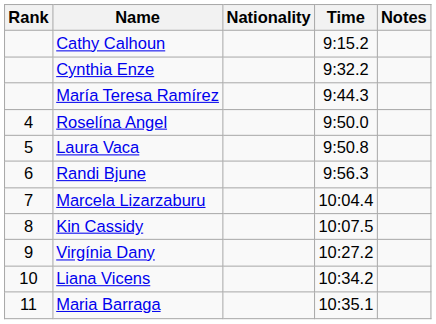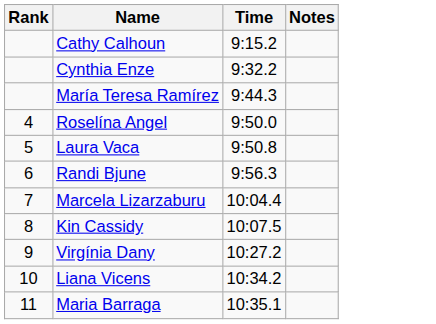- column: Nationality
